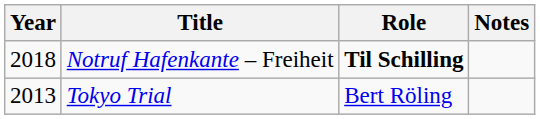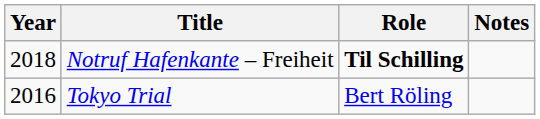Tokyo Trial | Year: 2013 -> 2016
